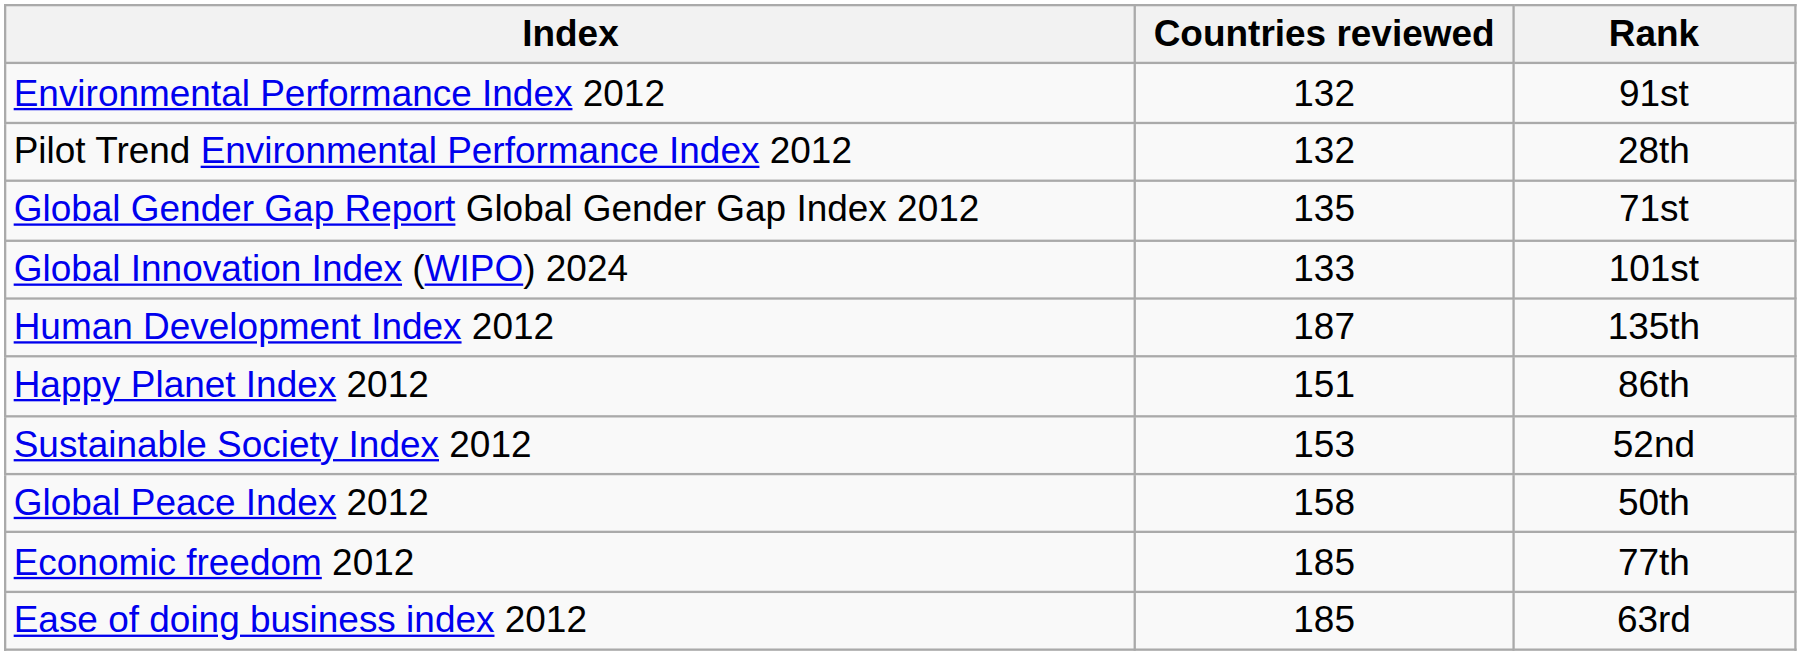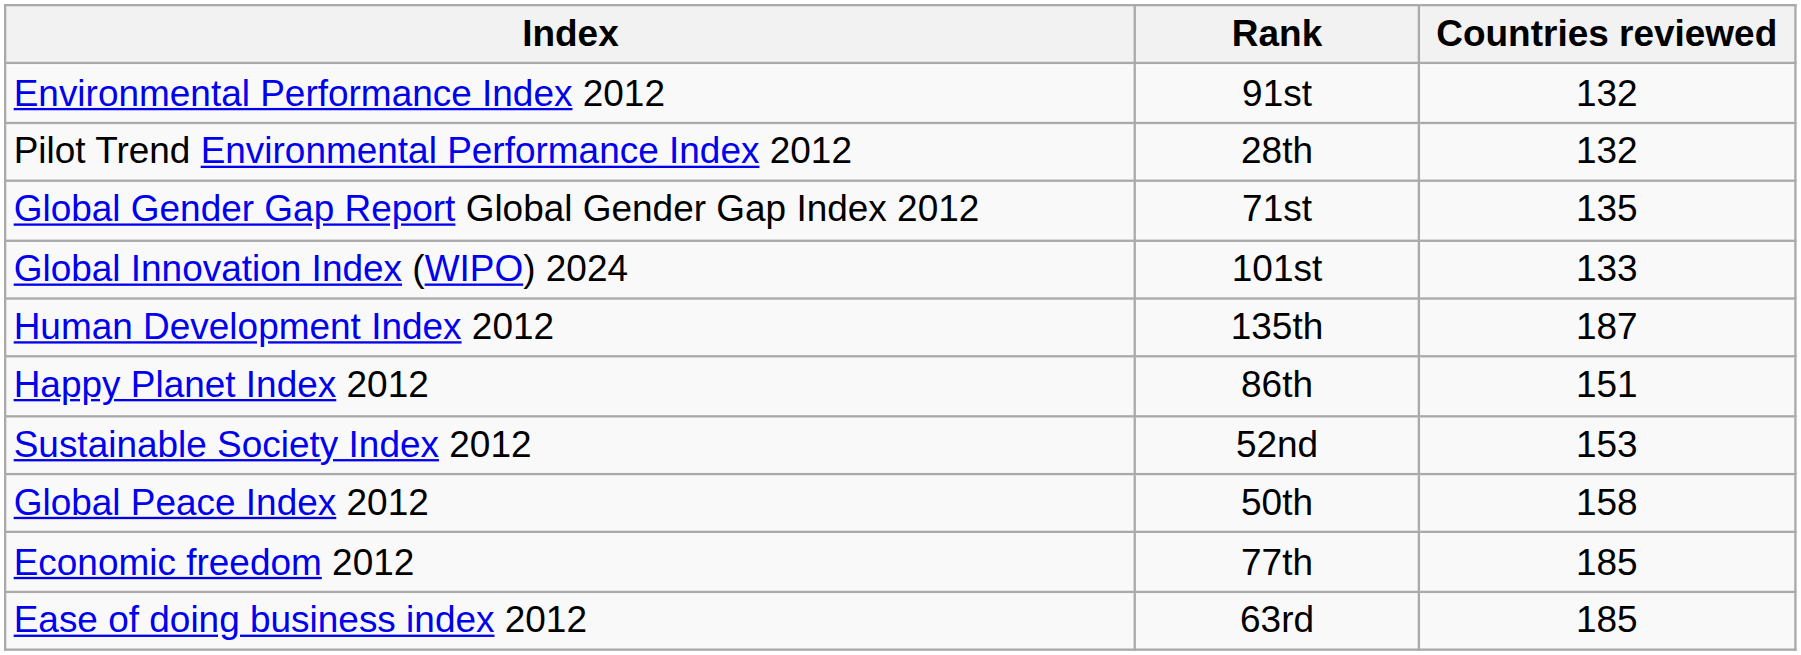columns swapped: Rank <-> Countries reviewed
